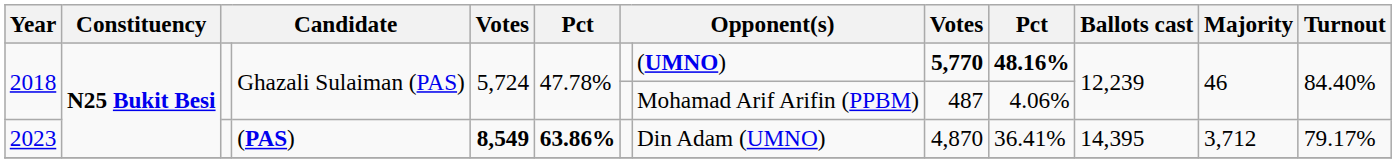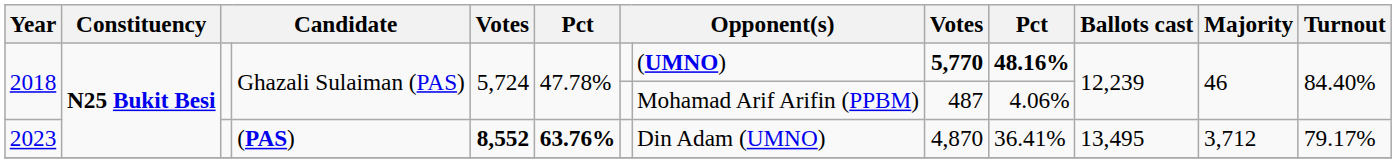2023 | column 5: 8,549 -> 8,552
2023 | column 6: 63.86% -> 63.76%
2023 | Ballots cast: 14,395 -> 13,495
